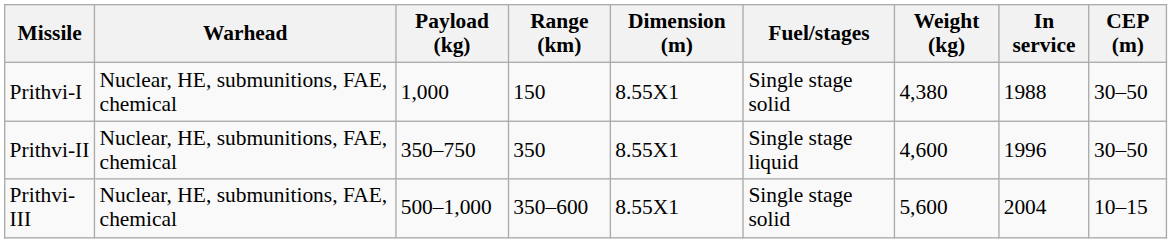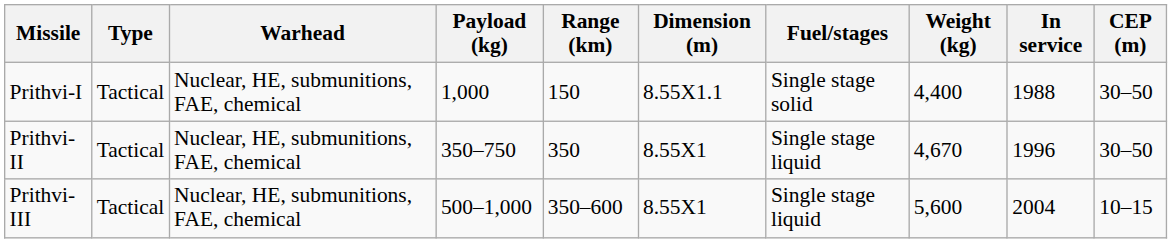+ column: Type | Tactical | Tactical | Tactical
Prithvi-I | Dimension (m): 8.55X1 -> 8.55X1.1
Prithvi-I | Weight (kg): 4,380 -> 4,400
Prithvi-II | Weight (kg): 4,600 -> 4,670
Prithvi-III | Fuel/stages: Single stage solid -> Single stage liquid
